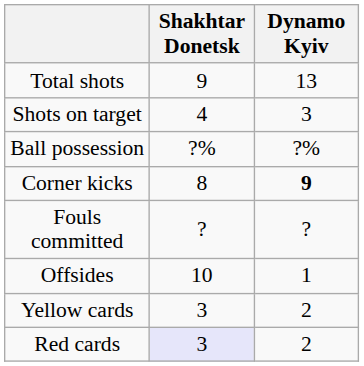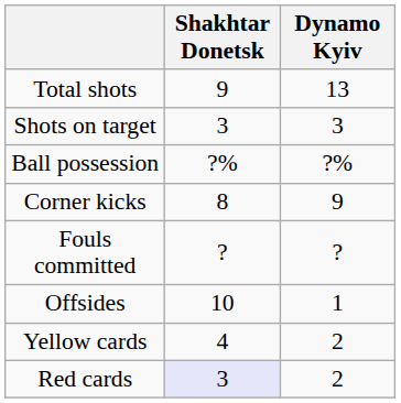Shots on target | Shakhtar Donetsk: 4 -> 3
Corner kicks | Dynamo Kyiv: bold -> normal
Yellow cards | Shakhtar Donetsk: 3 -> 4
